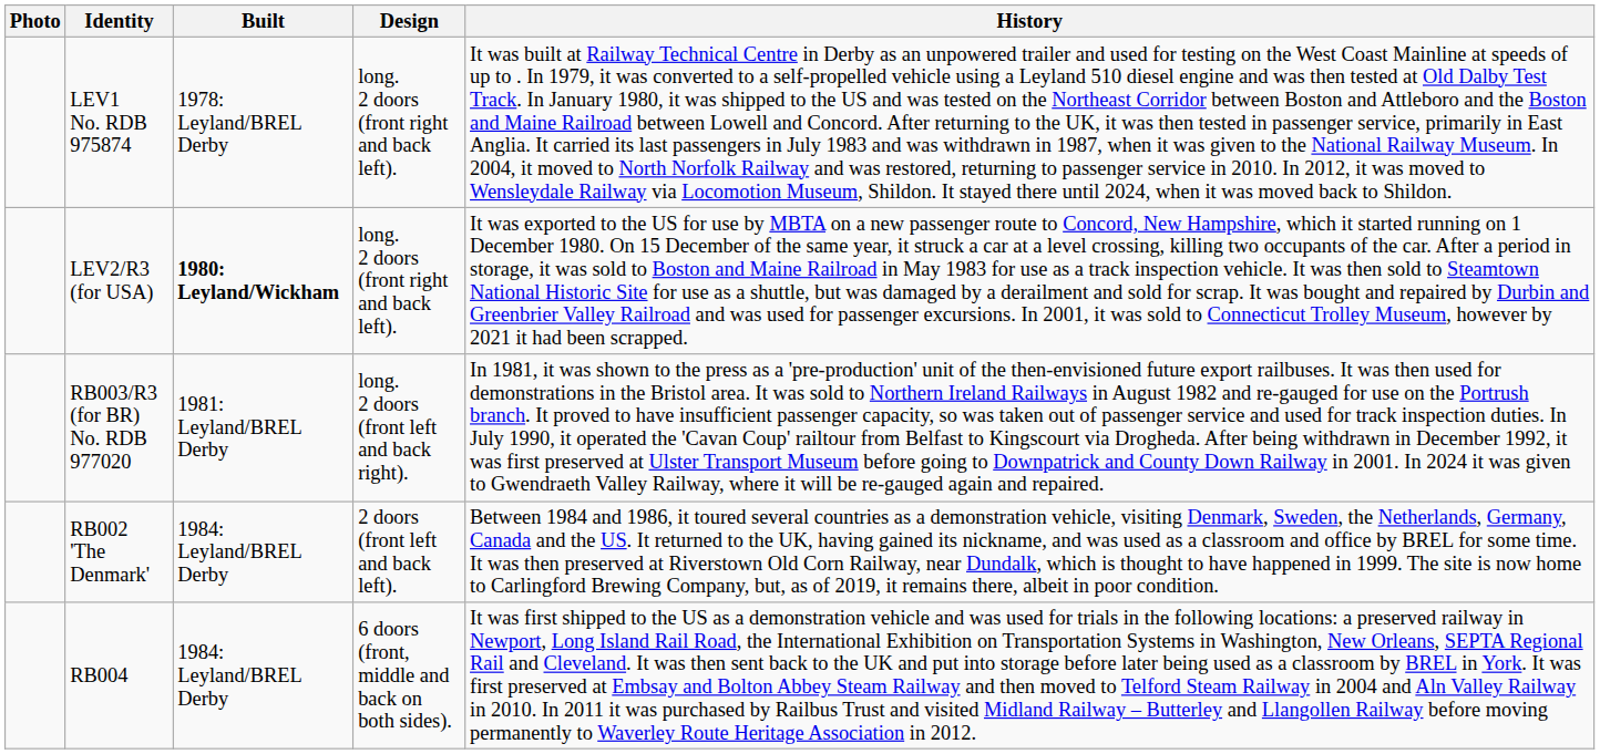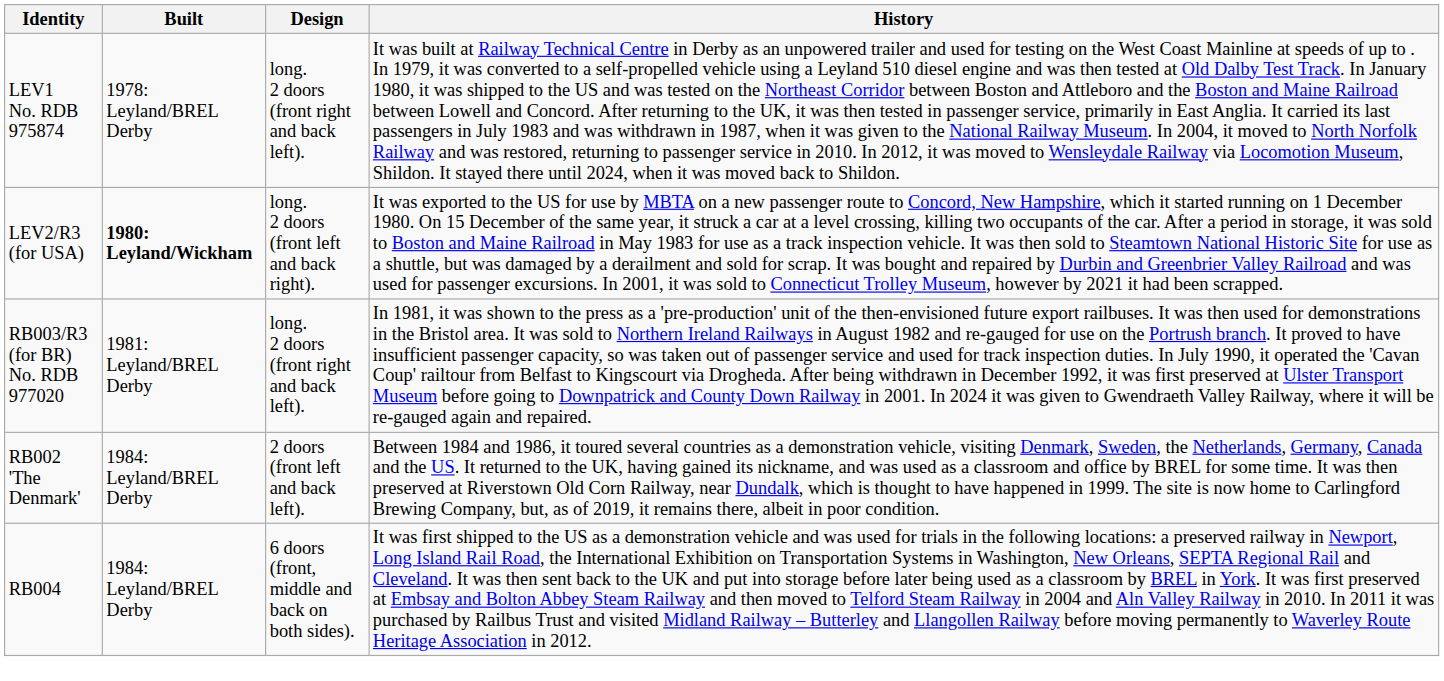- column: Photo
LEV2/R3 (for USA) | Design: long. 2 doors (front right and back left). -> long. 2 doors (front left and back right).
RB003/R3 (for BR) No. RDB 977020 | Design: long. 2 doors (front left and back right). -> long. 2 doors (front right and back left).
